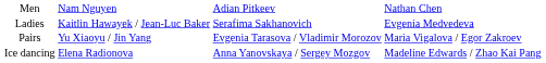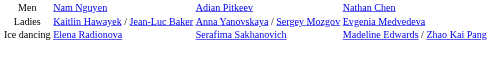Ladies | column 3: Serafima Sakhanovich -> Anna Yanovskaya / Sergey Mozgov
- row: Pairs | Yu Xiaoyu / Jin Yang | Evgenia Tarasova / Vladimir Morozov | Maria Vigalova / Egor Zakroev
Ice dancing | column 3: Anna Yanovskaya / Sergey Mozgov -> Serafima Sakhanovich
